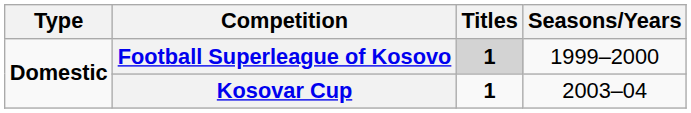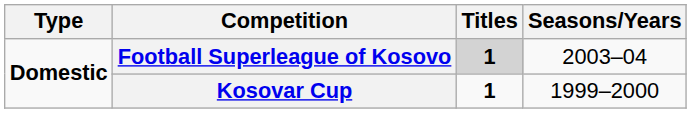Football Superleague of Kosovo | Seasons/Years: 1999–2000 -> 2003–04
Kosovar Cup | Seasons/Years: 2003–04 -> 1999–2000
